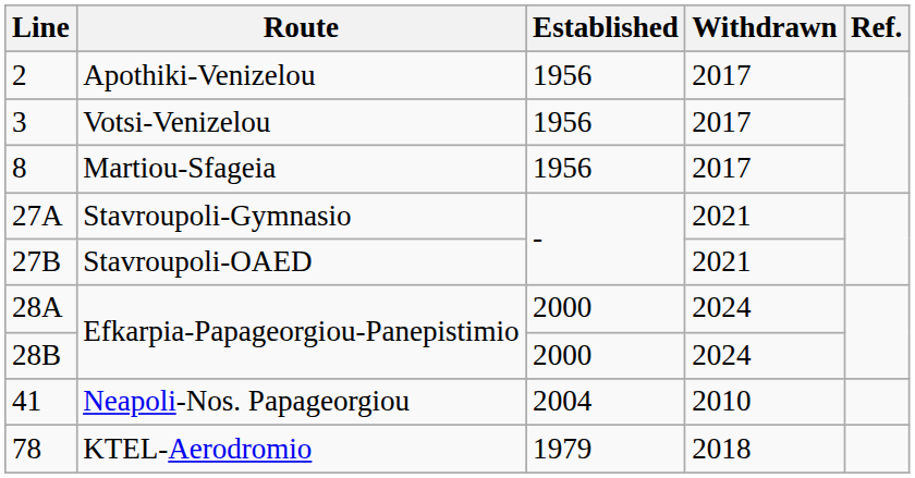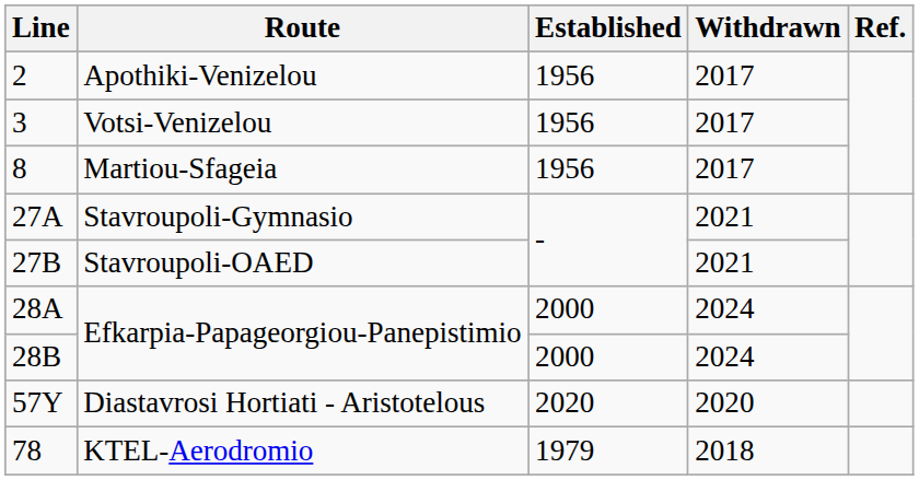- row: 41 | Neapoli-Nos. Papageorgiou | 2004 | 2010
+ row: 57Y | Diastavrosi Hortiati - Aristotelous | 2020 | 2020
